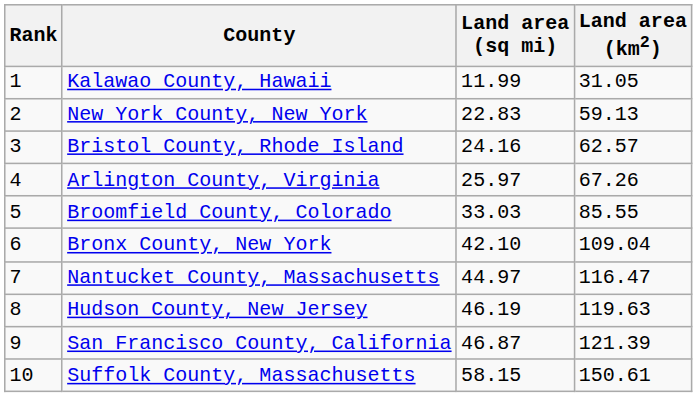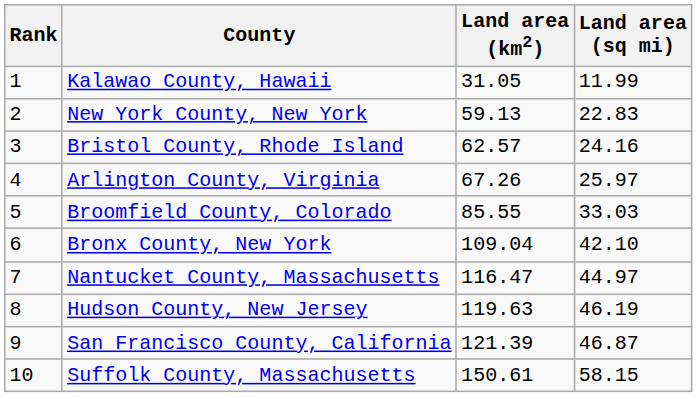columns swapped: Land area (sq mi) <-> Land area (km2)
